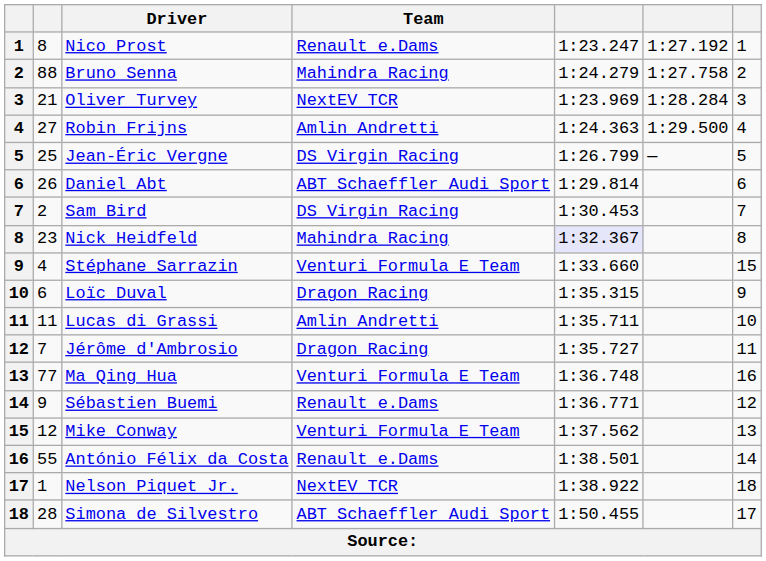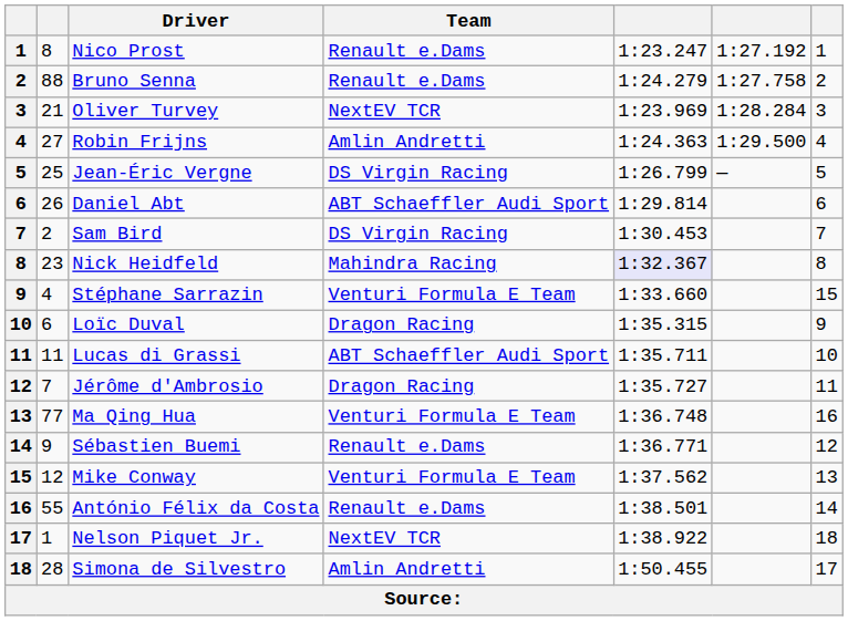Bruno Senna | Team: Mahindra Racing -> Renault e.Dams
Lucas di Grassi | Team: Amlin Andretti -> ABT Schaeffler Audi Sport
Simona de Silvestro | Team: ABT Schaeffler Audi Sport -> Amlin Andretti
